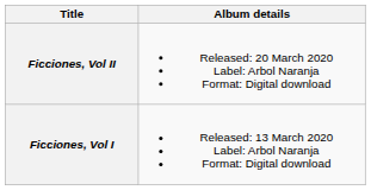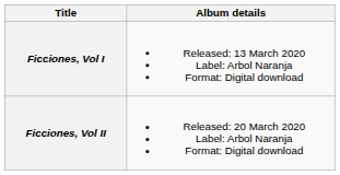rows swapped: Ficciones, Vol I <-> Ficciones, Vol II
